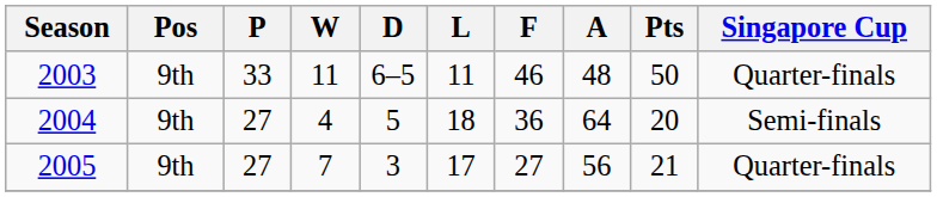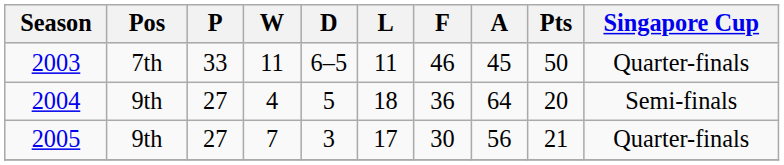2003 | Pos: 9th -> 7th
2003 | A: 48 -> 45
2005 | F: 27 -> 30
